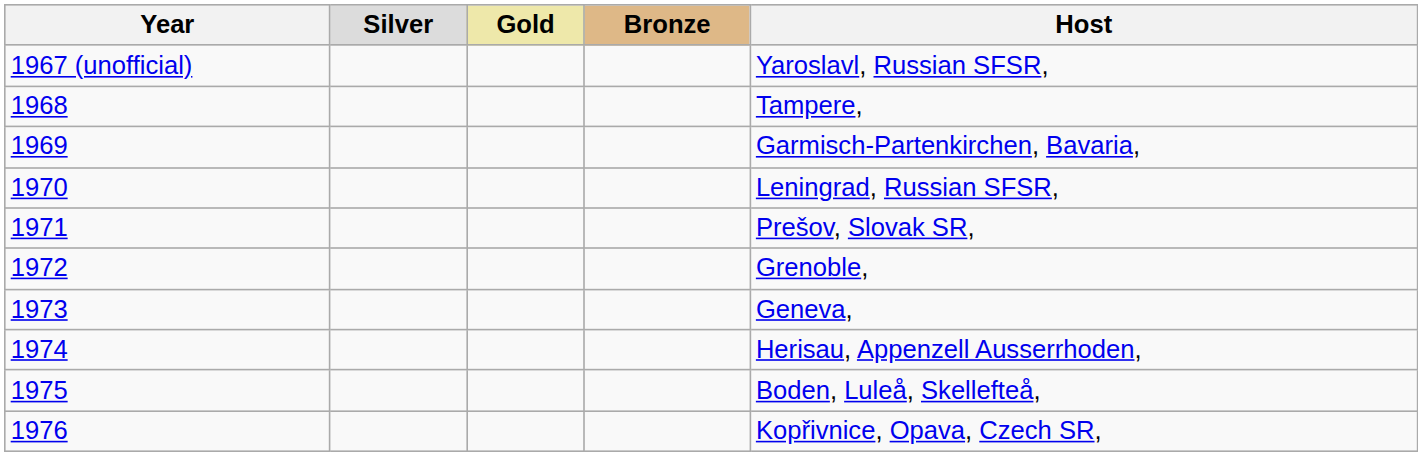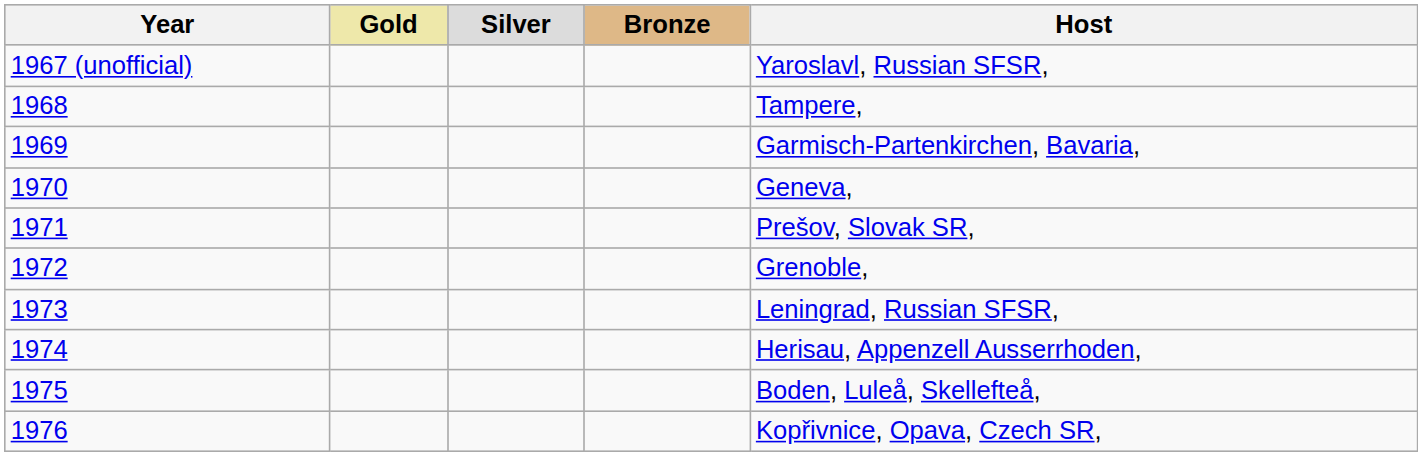columns swapped: Gold <-> Silver
1970 | Host: Leningrad, Russian SFSR, -> Geneva,
1973 | Host: Geneva, -> Leningrad, Russian SFSR,
